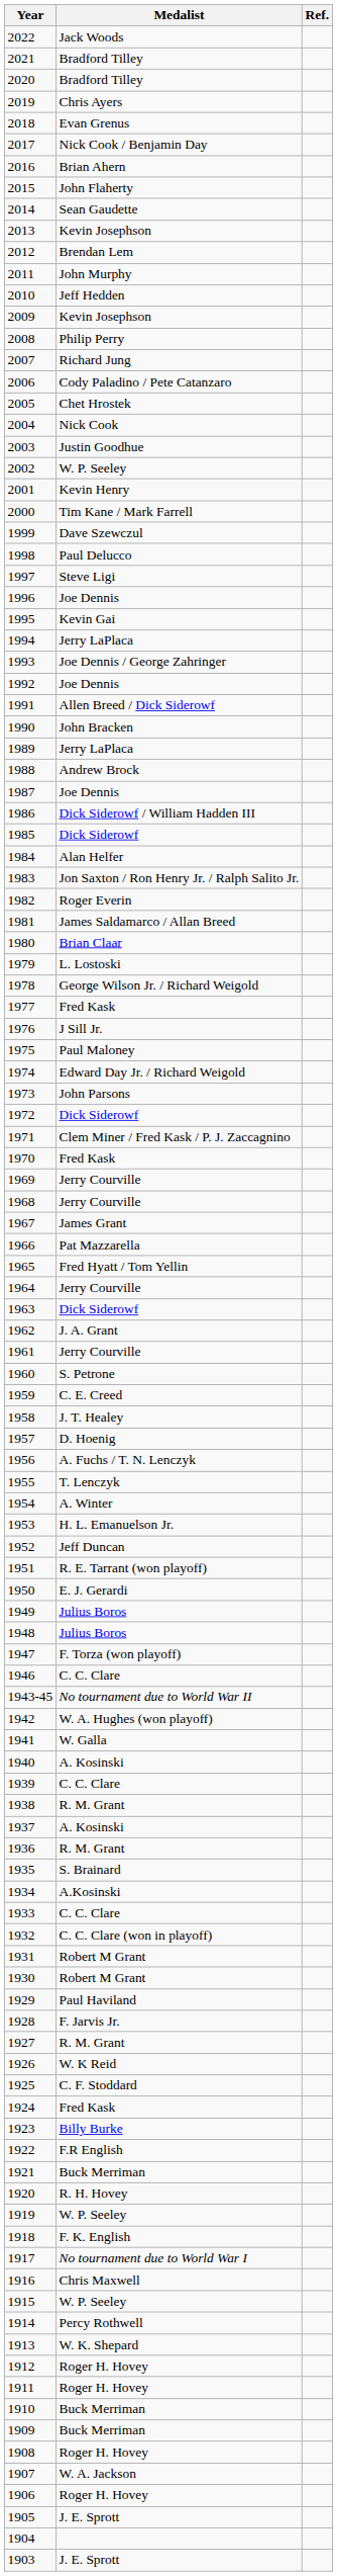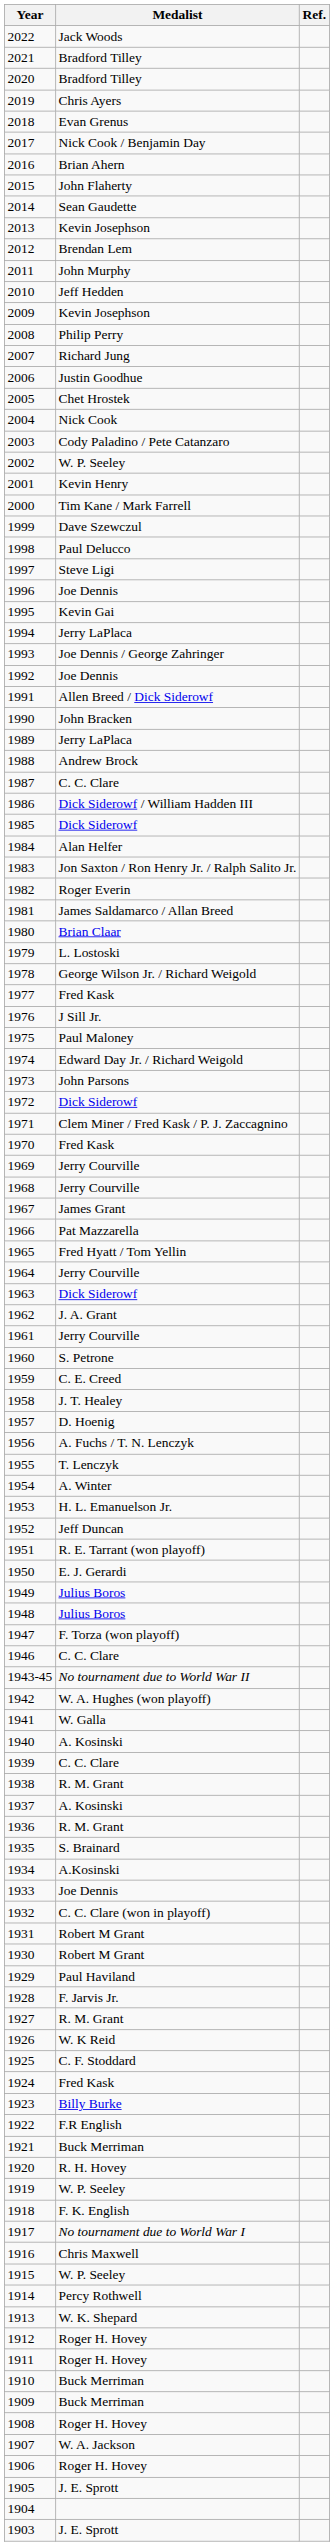2006 | Medalist: Cody Paladino / Pete Catanzaro -> Justin Goodhue
2003 | Medalist: Justin Goodhue -> Cody Paladino / Pete Catanzaro
1987 | Medalist: Joe Dennis -> C. C. Clare
1933 | Medalist: C. C. Clare -> Joe Dennis
